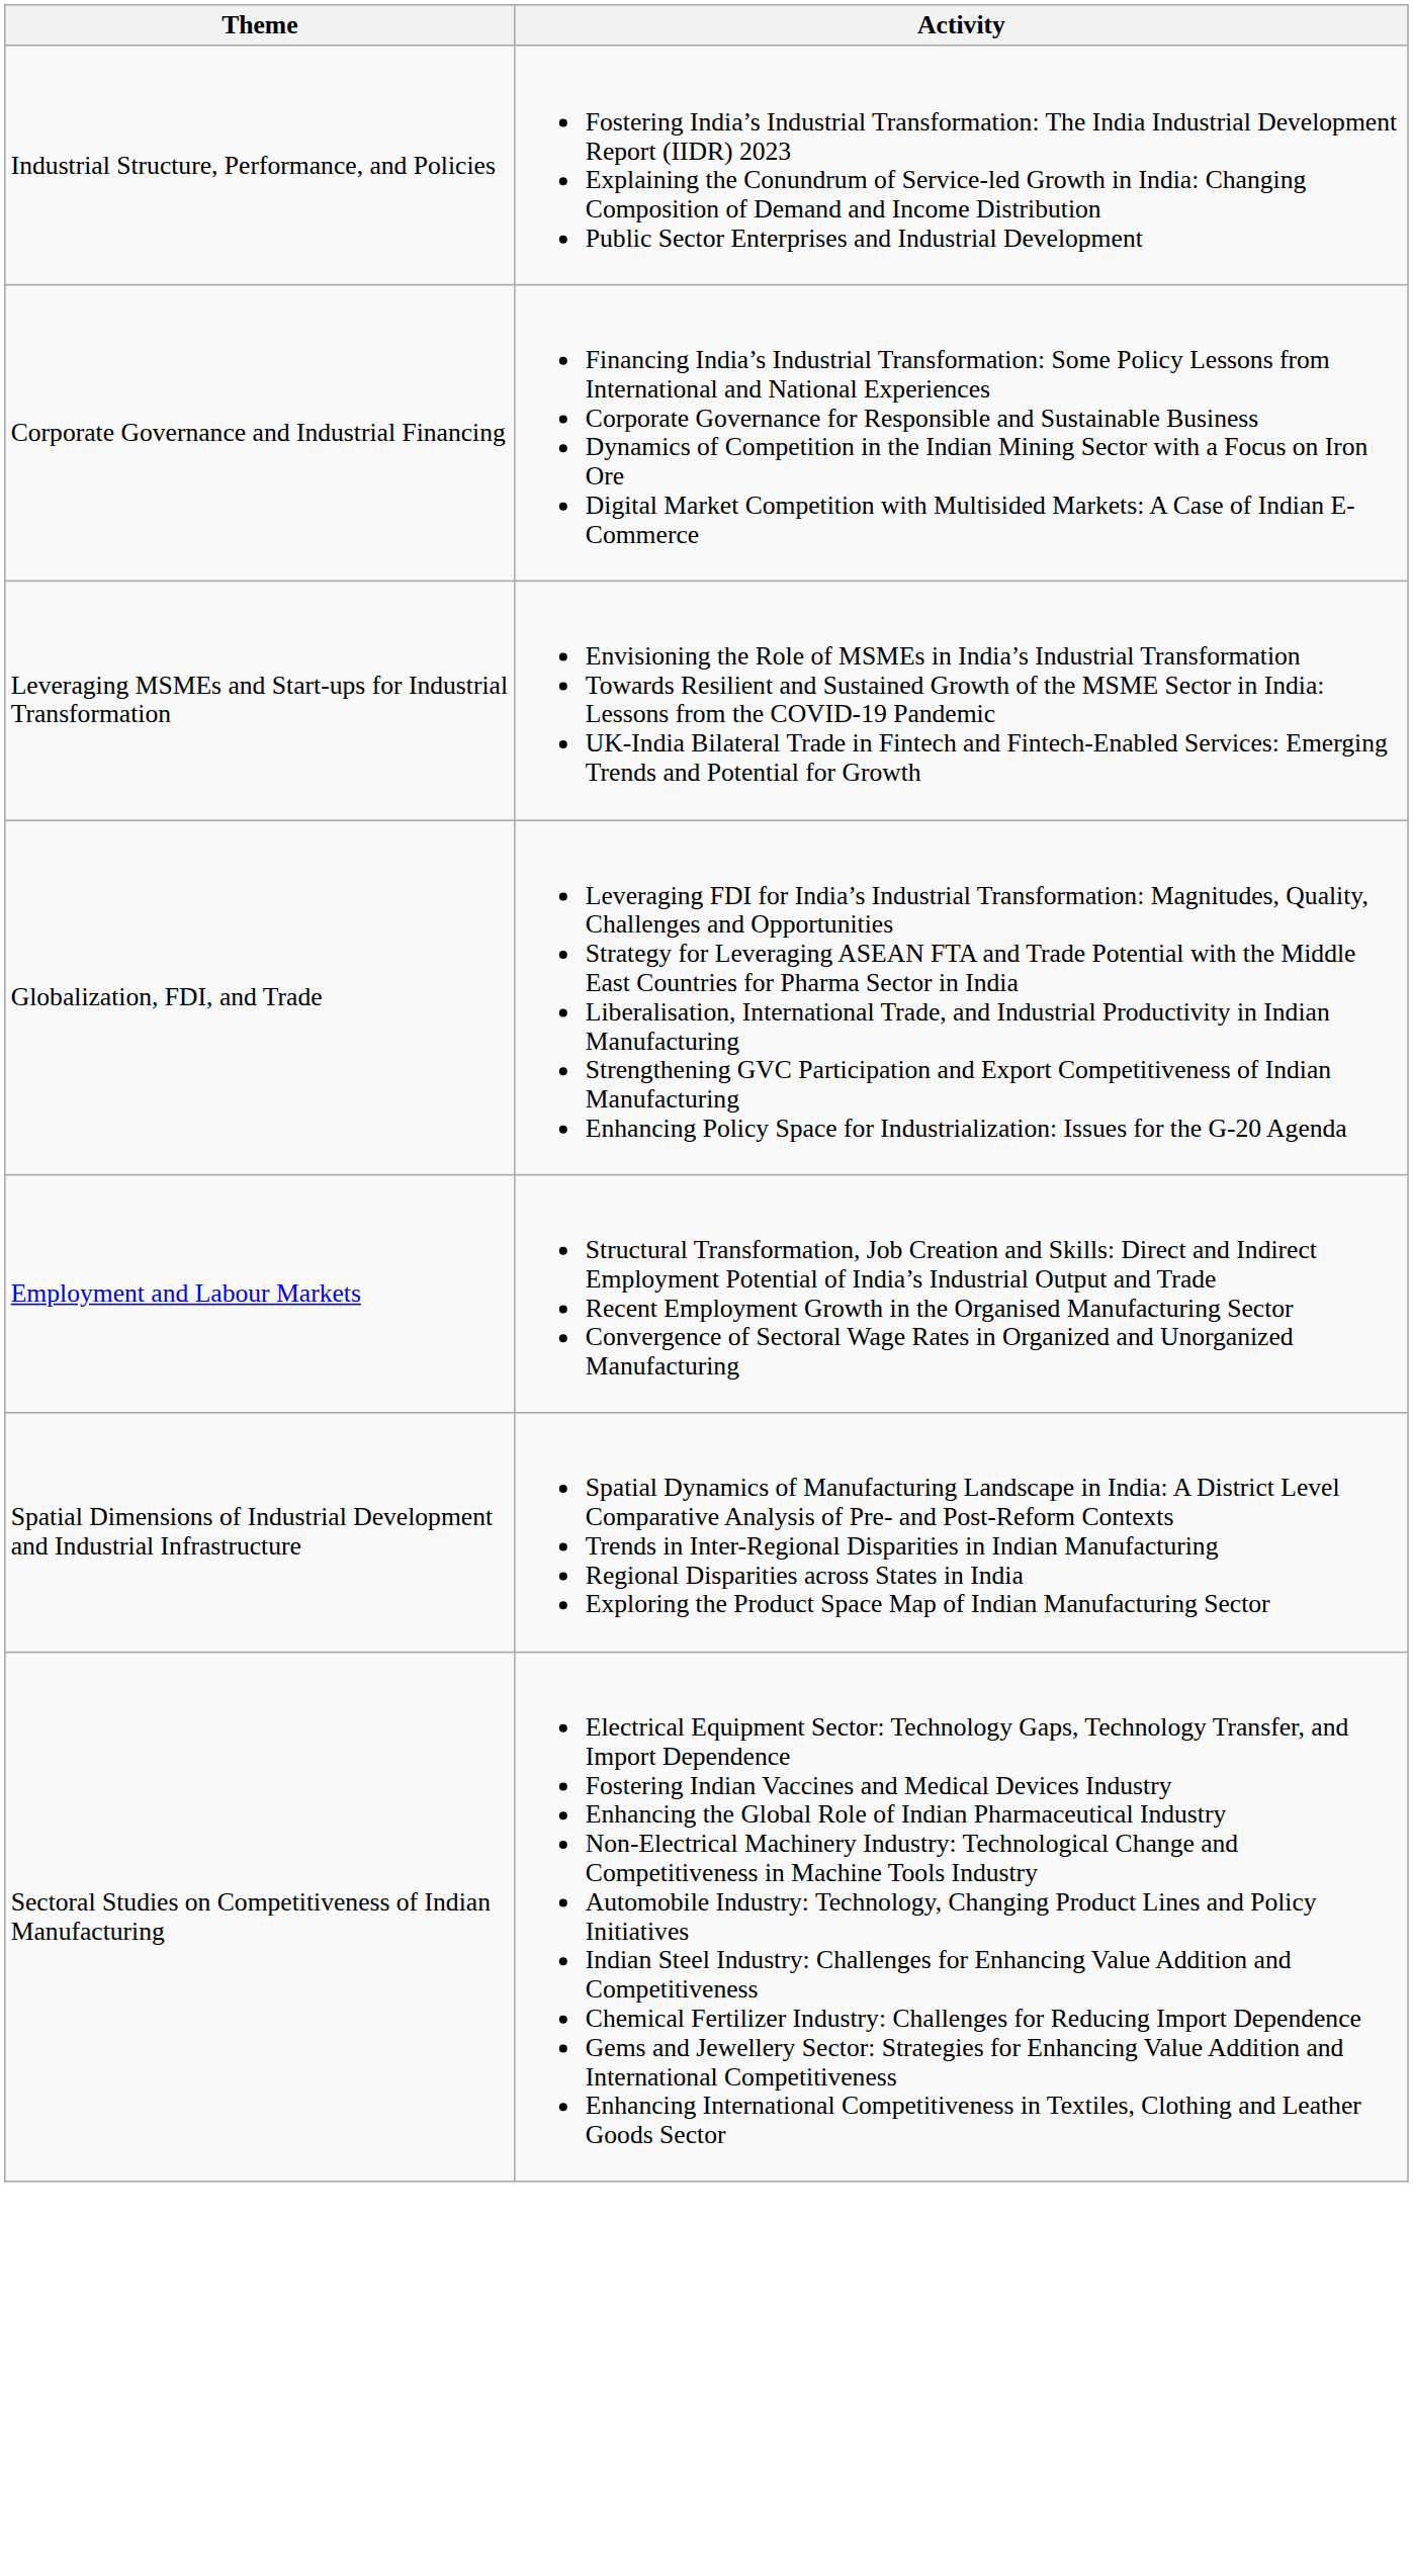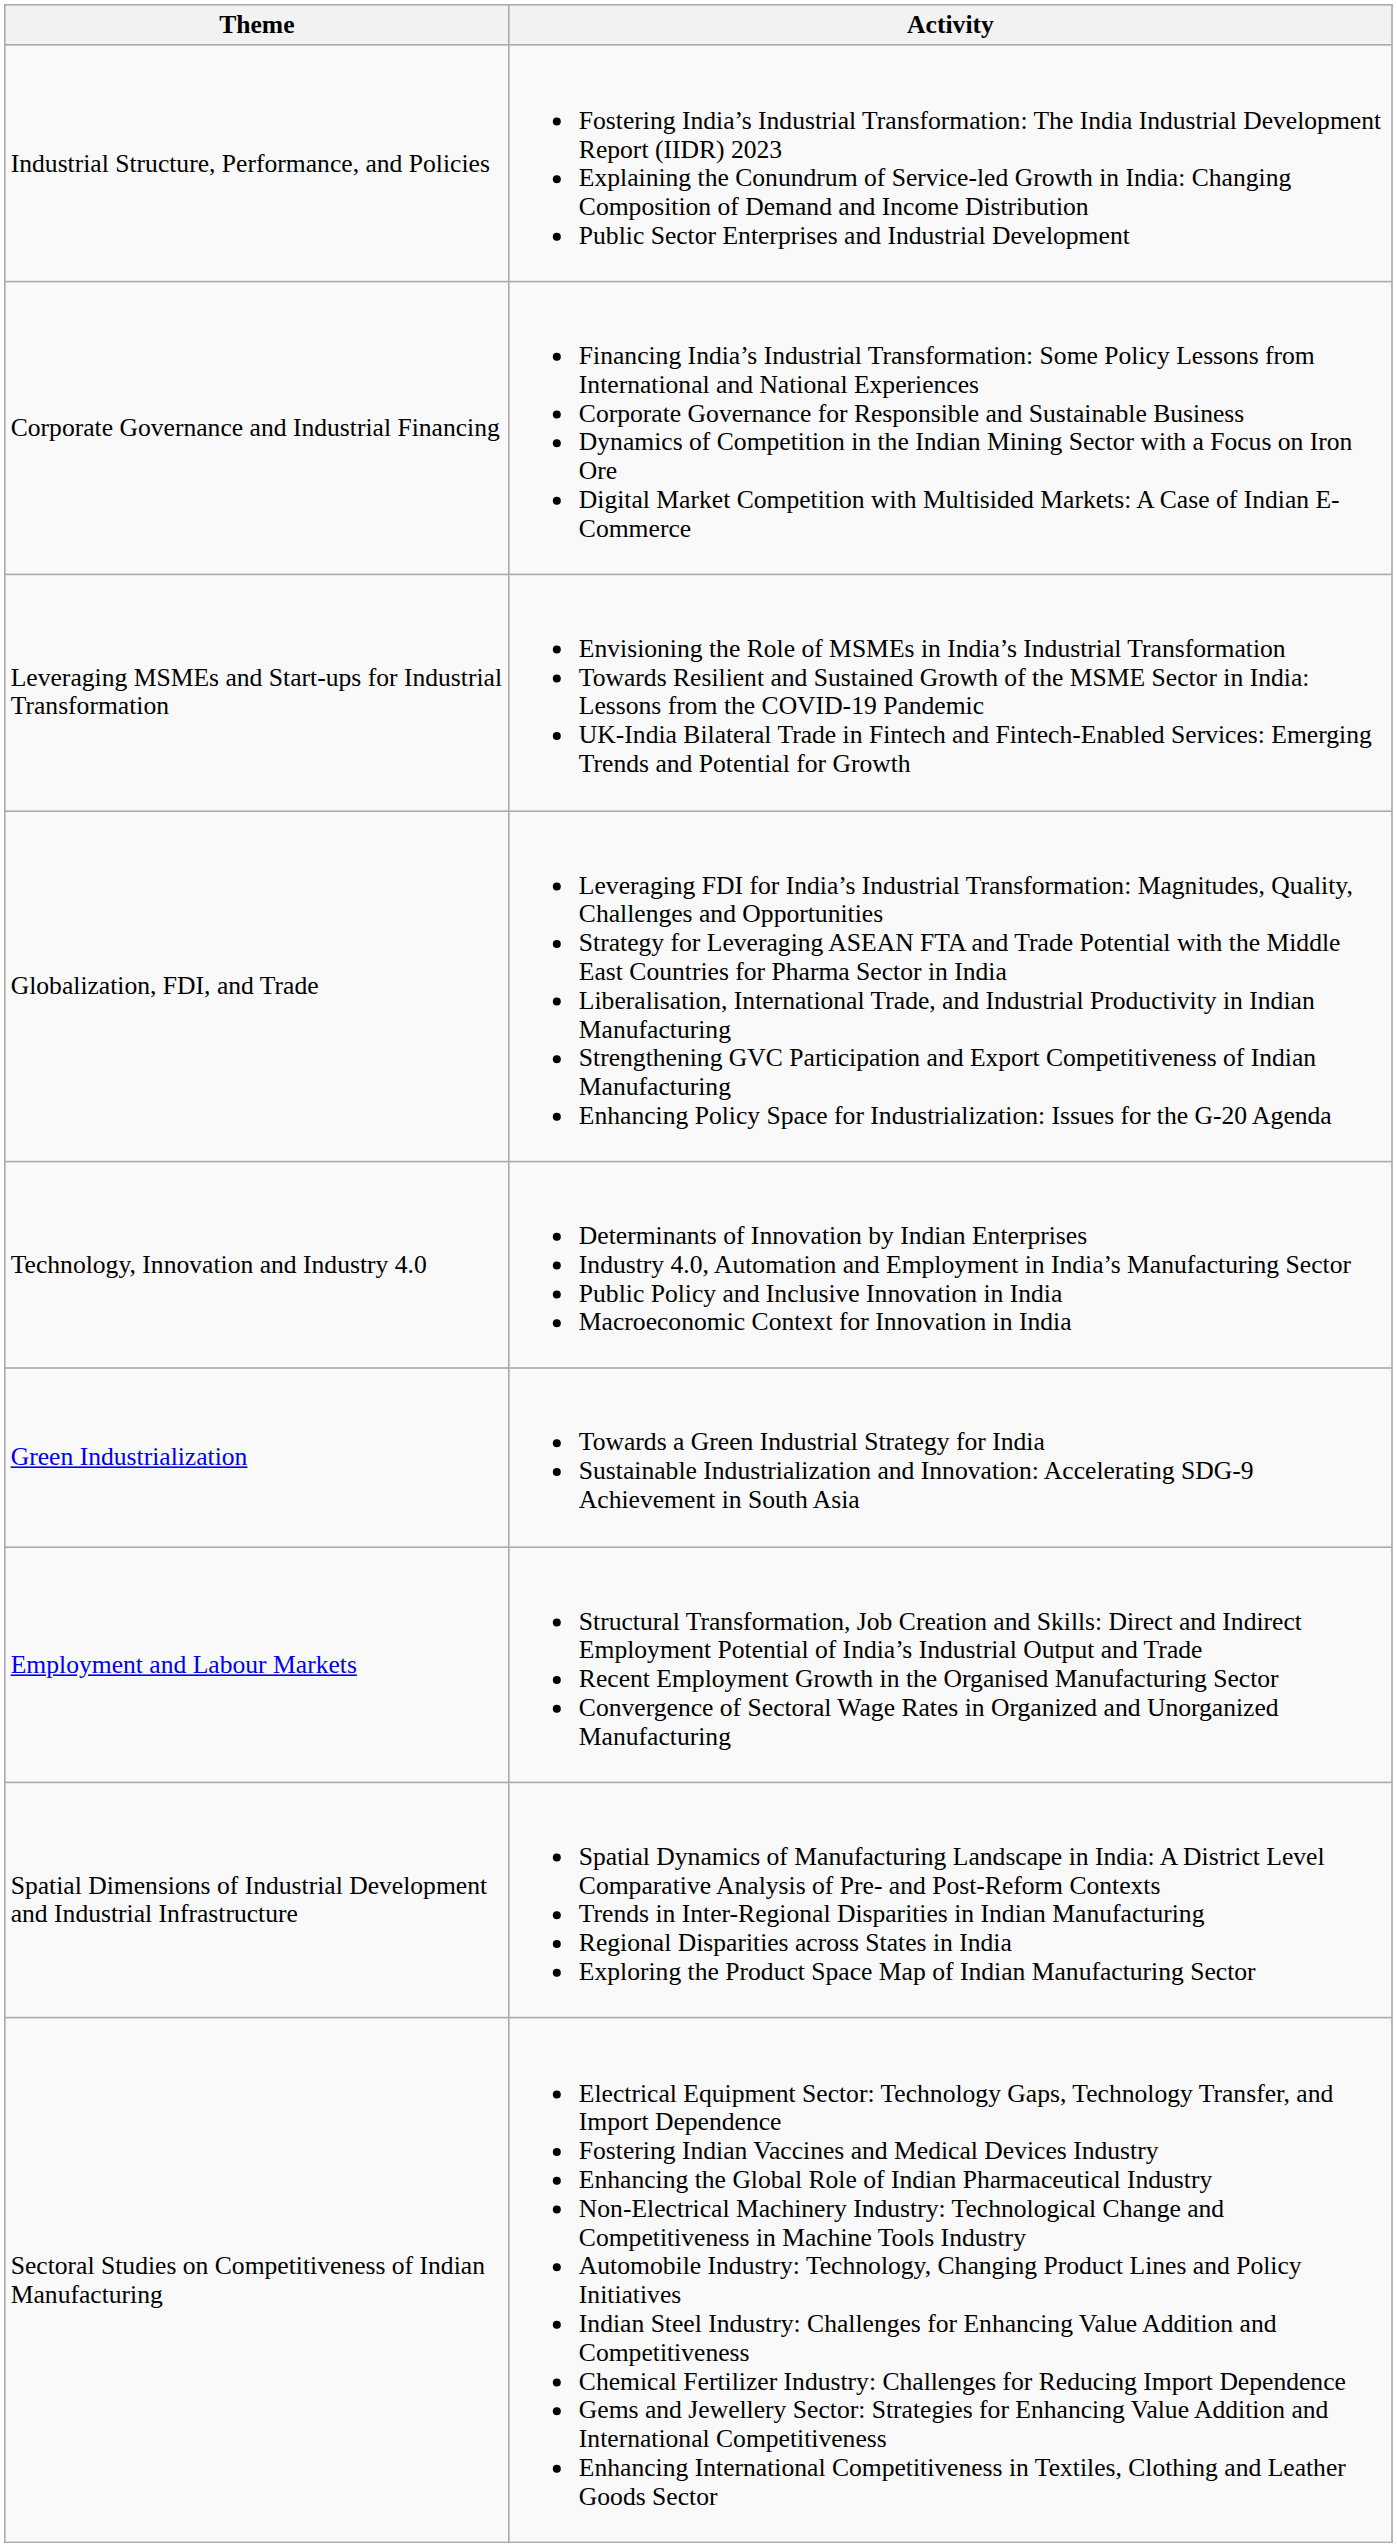+ row: Technology, Innovation and Industry 4.0 | Determinants of Innovation by Indian Enterprises Industry 4.0, Automation and Employment in India’s Manufacturing Sector Public Policy and Inclusive Innovation in India Macroeconomic Context for Innovation in India
+ row: Green Industrialization | Towards a Green Industrial Strategy for India Sustainable Industrialization and Innovation: Accelerating SDG-9 Achievement in South Asia
